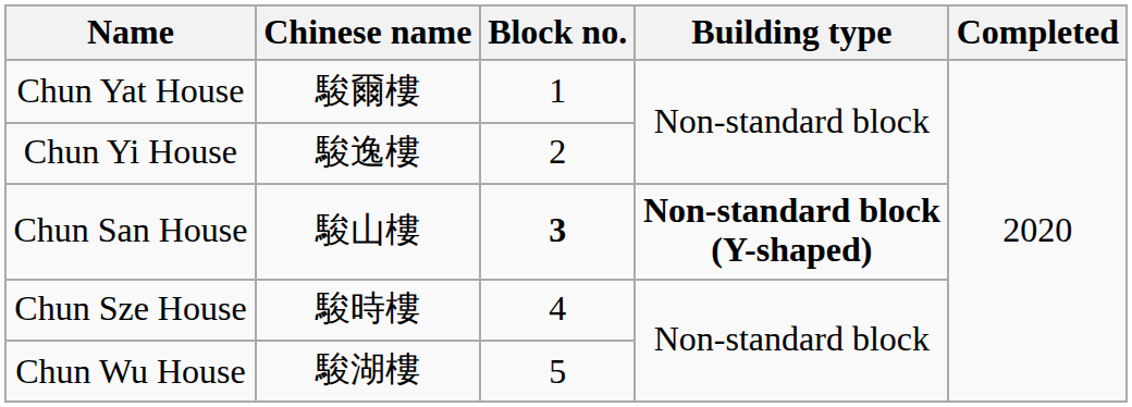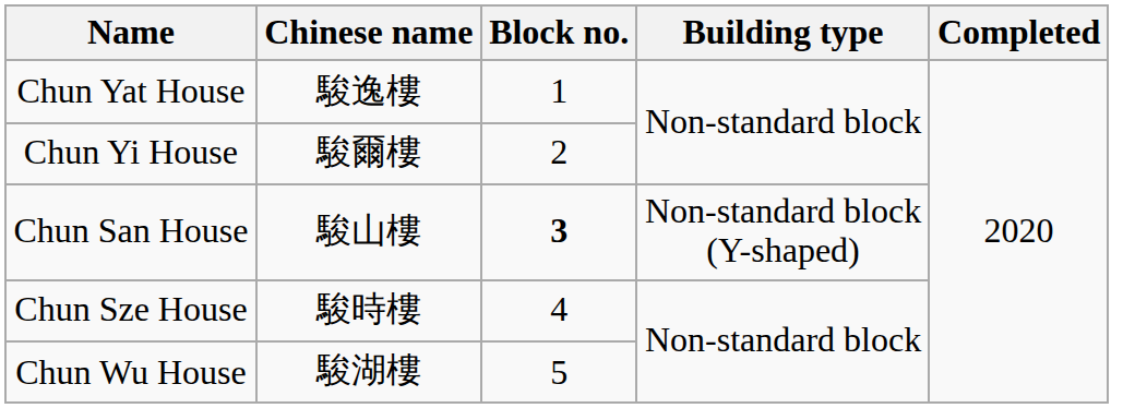Chun Yat House | Chinese name: 駿爾樓 -> 駿逸樓
Chun Yi House | Chinese name: 駿逸樓 -> 駿爾樓
Chun San House | Building type: bold -> normal
